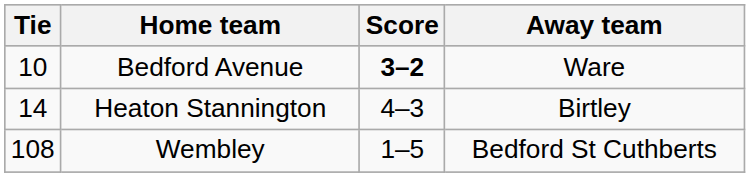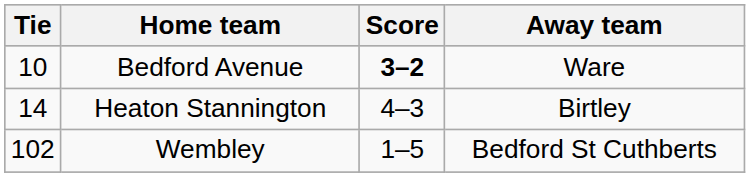Wembley | Tie: 108 -> 102
